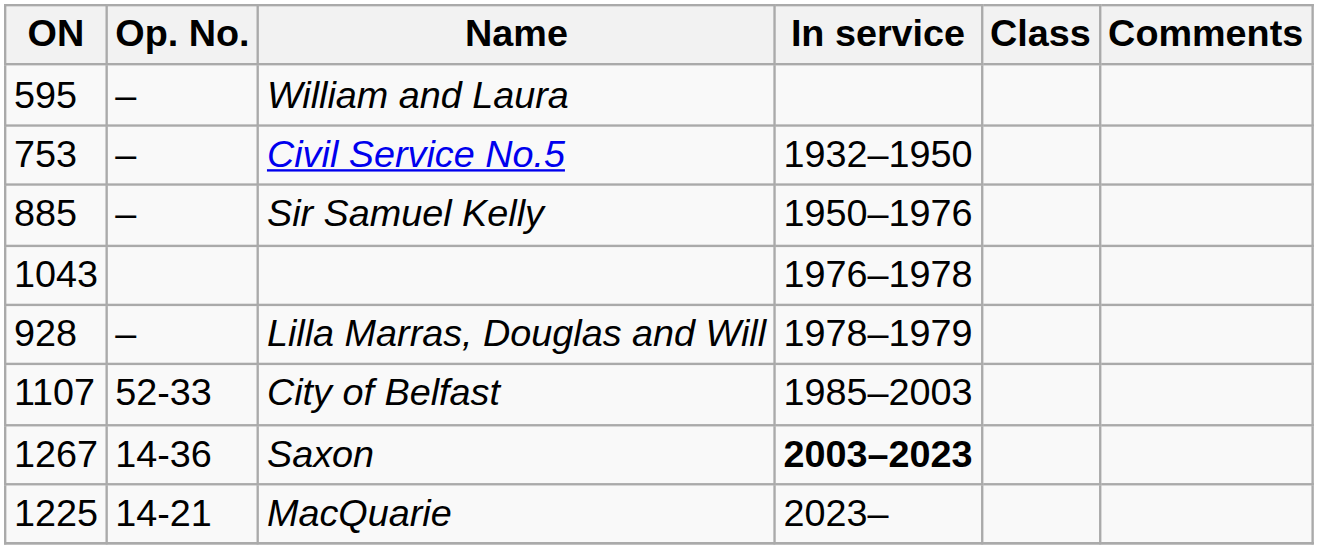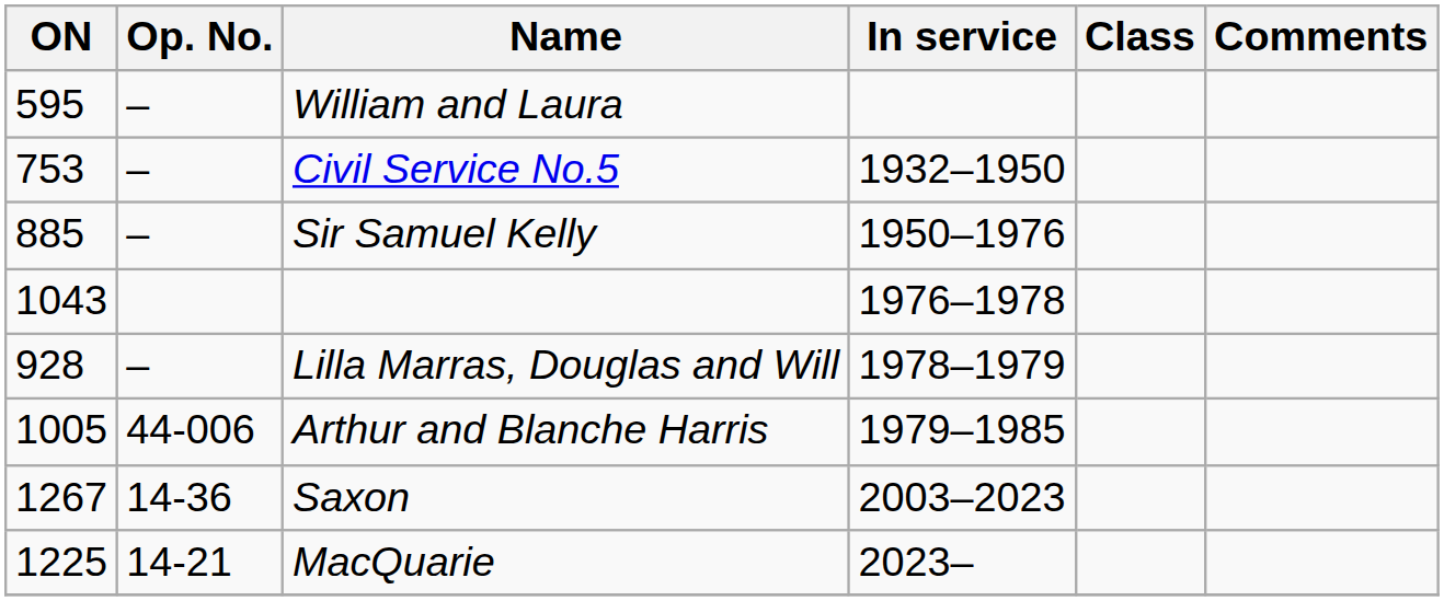+ row: 1005 | 44-006 | Arthur and Blanche Harris | 1979–1985
- row: 1107 | 52-33 | City of Belfast | 1985–2003
Saxon | In service: bold -> normal
